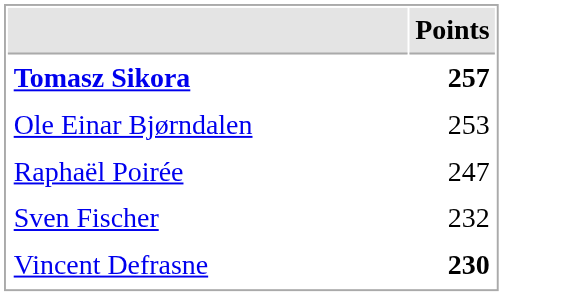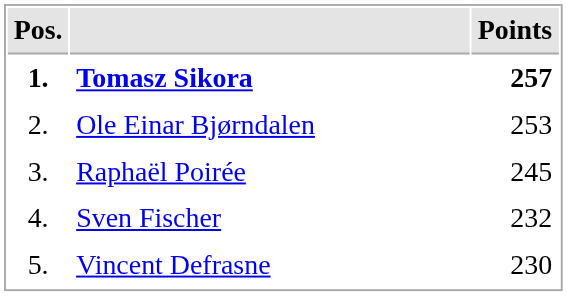+ column: Pos. | 1. | 2. | 3. | 4. | 5.
Raphaël Poirée | Points: 247 -> 245
Vincent Defrasne | Points: bold -> normal
